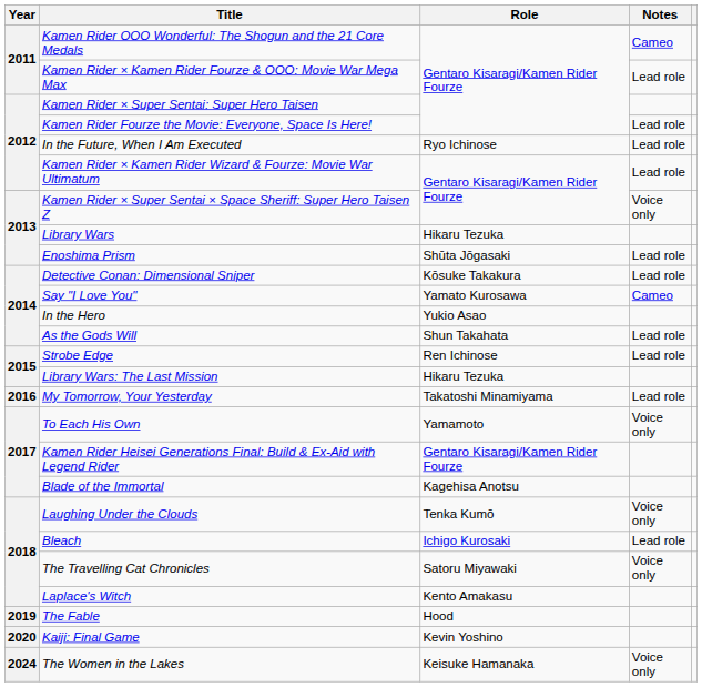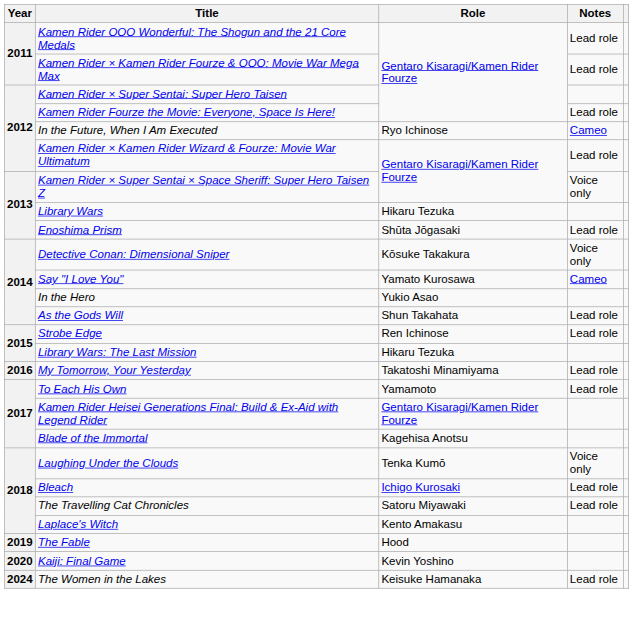Kamen Rider OOO Wonderful: The Shogun and the 21 Core Medals | Notes: Cameo -> Lead role
In the Future, When I Am Executed | Notes: Lead role -> Cameo
Detective Conan: Dimensional Sniper | Notes: Lead role -> Voice only
To Each His Own | Notes: Voice only -> Lead role
The Travelling Cat Chronicles | Notes: Voice only -> Lead role
The Women in the Lakes | Notes: Voice only -> Lead role
